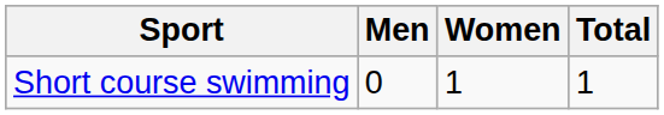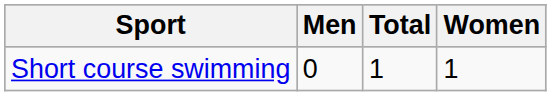columns swapped: Women <-> Total
